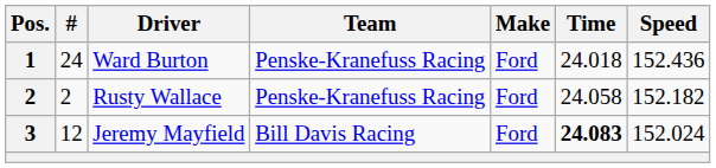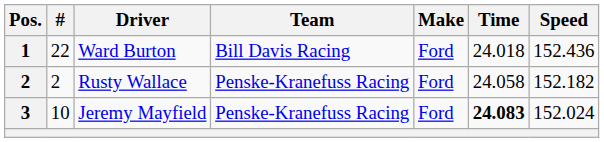Ward Burton | #: 24 -> 22
Ward Burton | Team: Penske-Kranefuss Racing -> Bill Davis Racing
Jeremy Mayfield | #: 12 -> 10
Jeremy Mayfield | Team: Bill Davis Racing -> Penske-Kranefuss Racing
